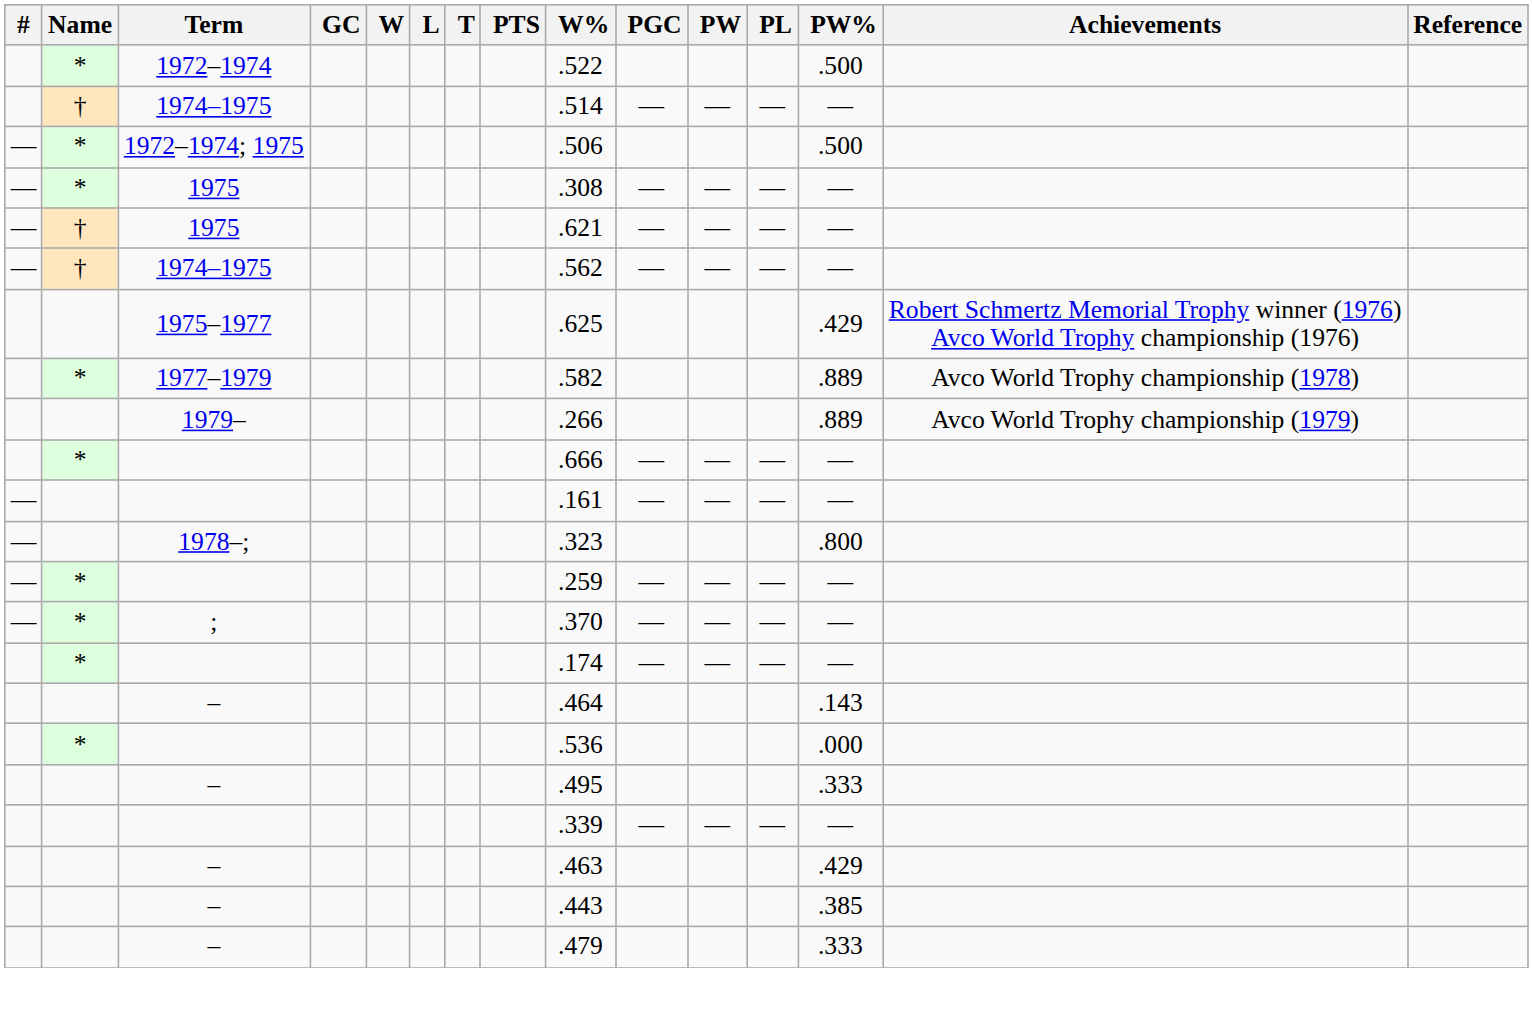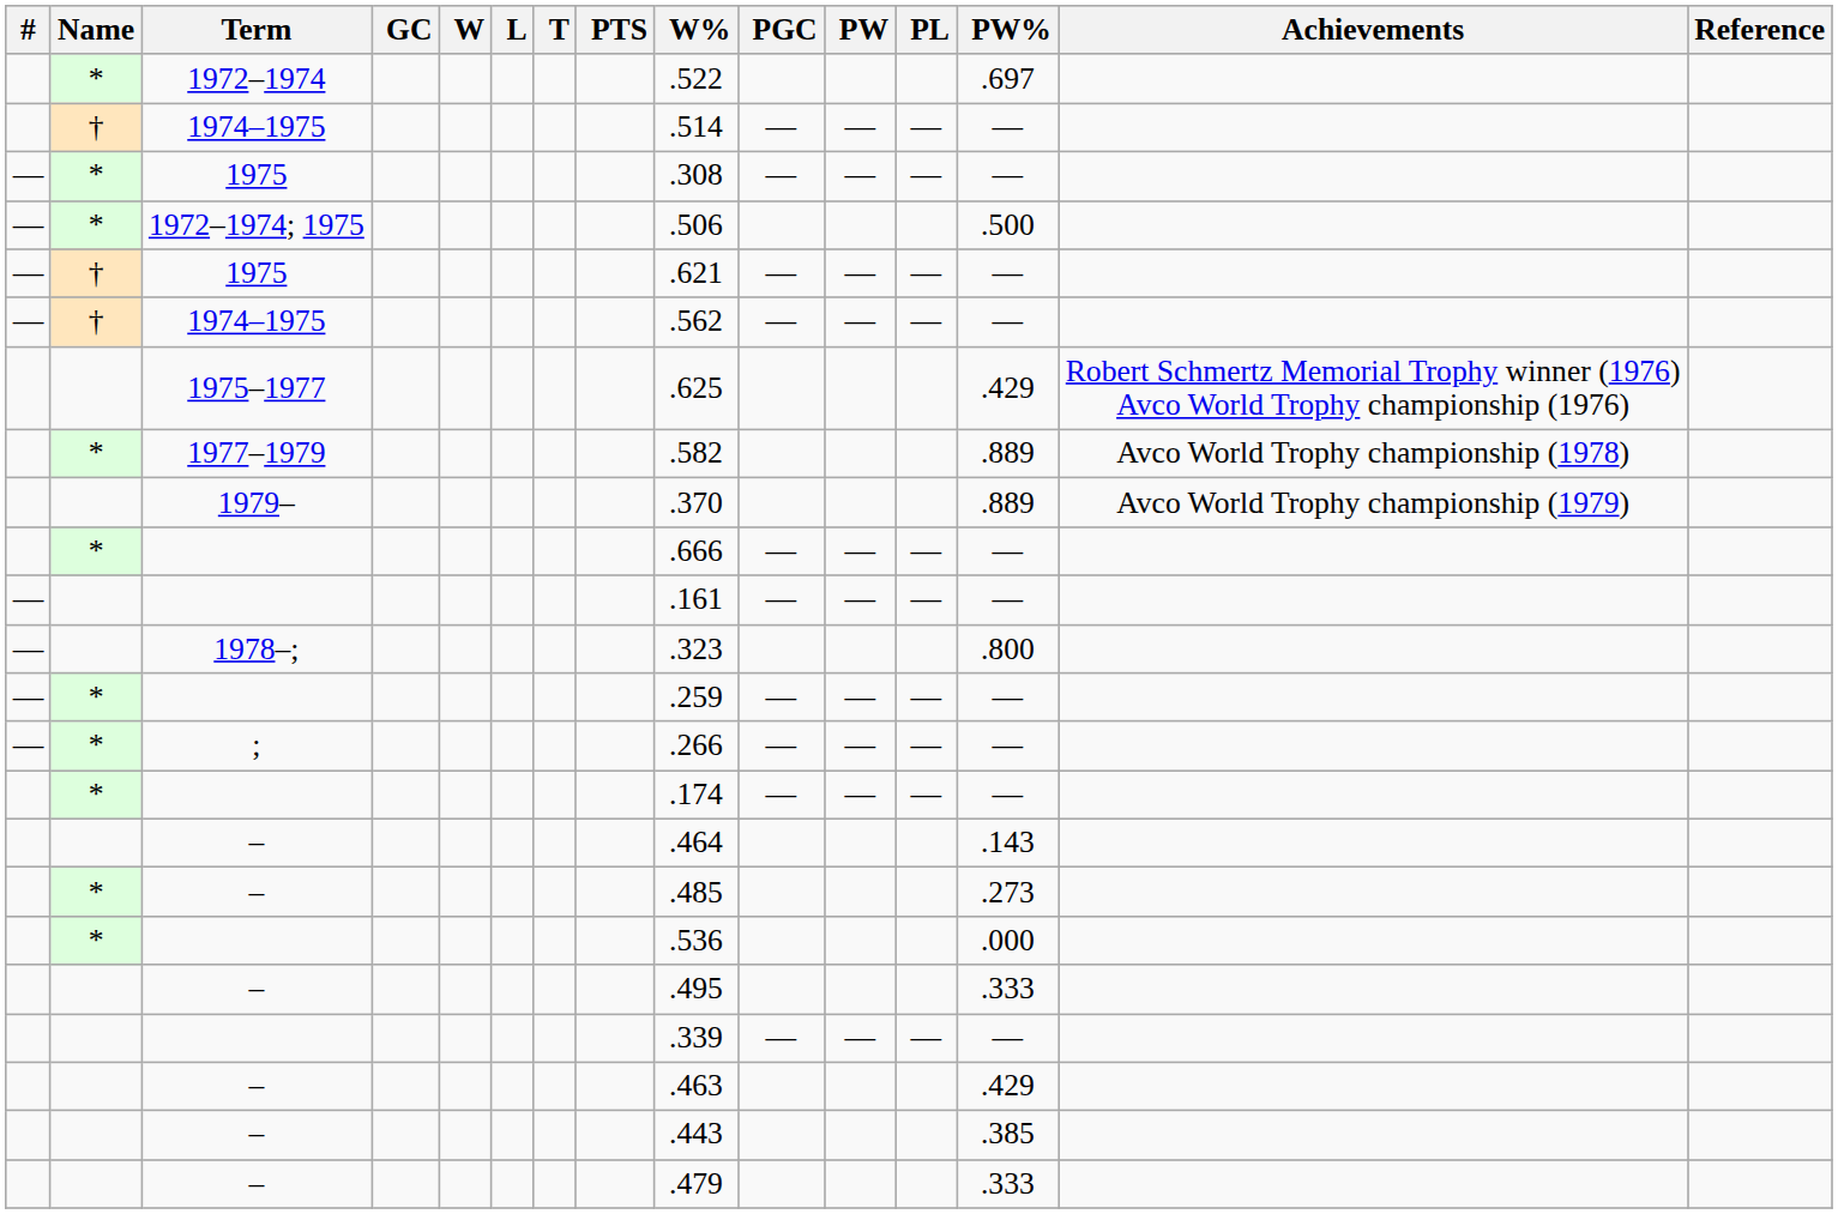1972–1974 | PW%: .500 -> .697
rows swapped: * / 1975 <-> 1972–1974; 1975
1979– | W%: .266 -> .370
; | W%: .370 -> .266
+ row: * | – | .485 | .273
